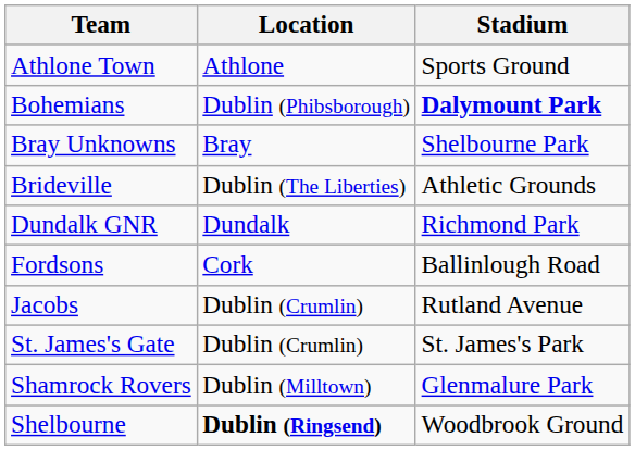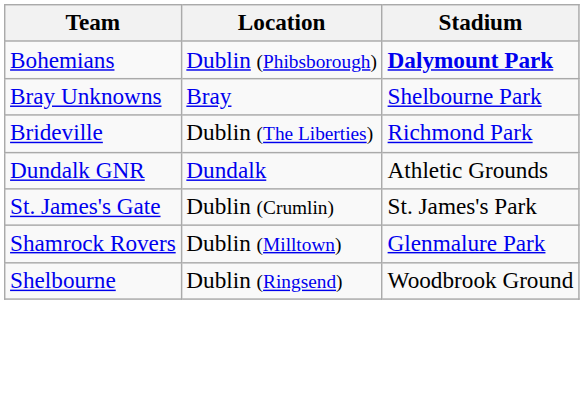- row: Athlone Town | Athlone | Sports Ground
Brideville | Stadium: Athletic Grounds -> Richmond Park
Dundalk GNR | Stadium: Richmond Park -> Athletic Grounds
- row: Fordsons | Cork | Ballinlough Road
- row: Jacobs | Dublin (Crumlin) | Rutland Avenue
Shelbourne | Location: bold -> normal
